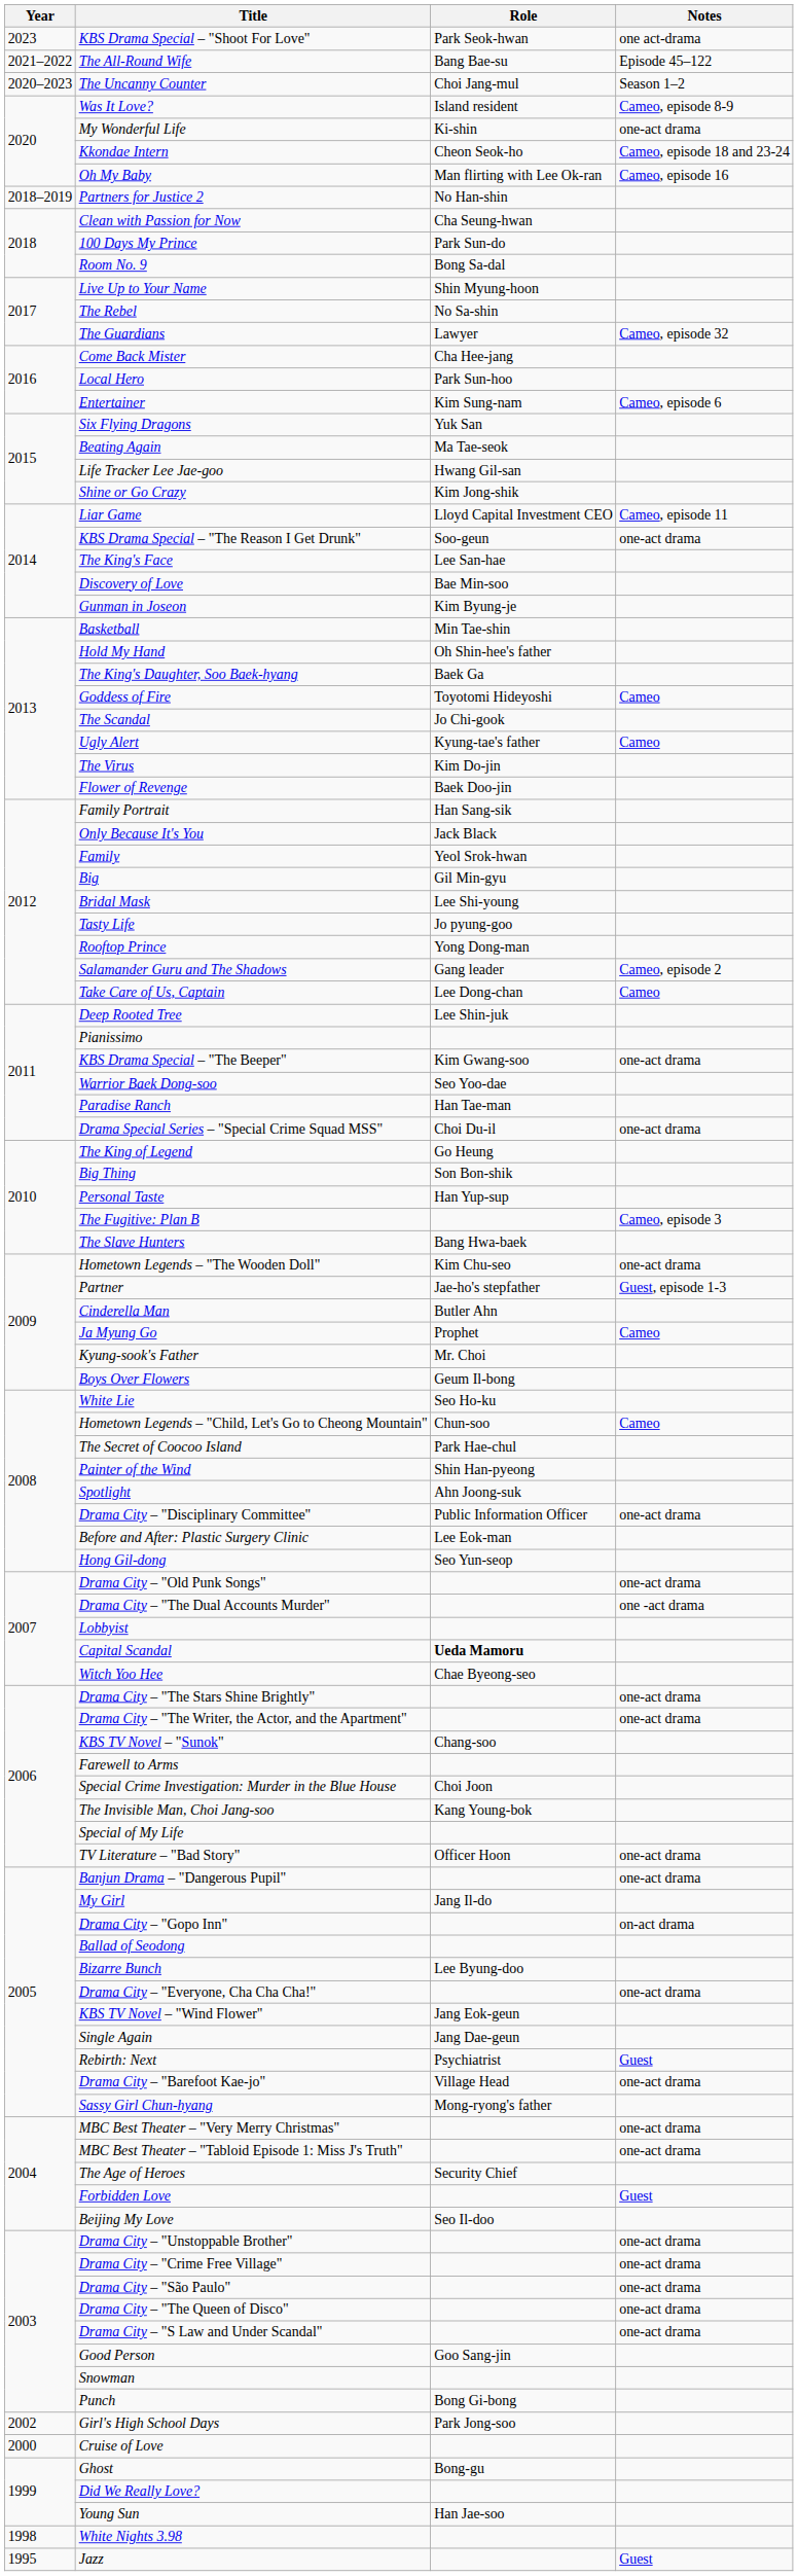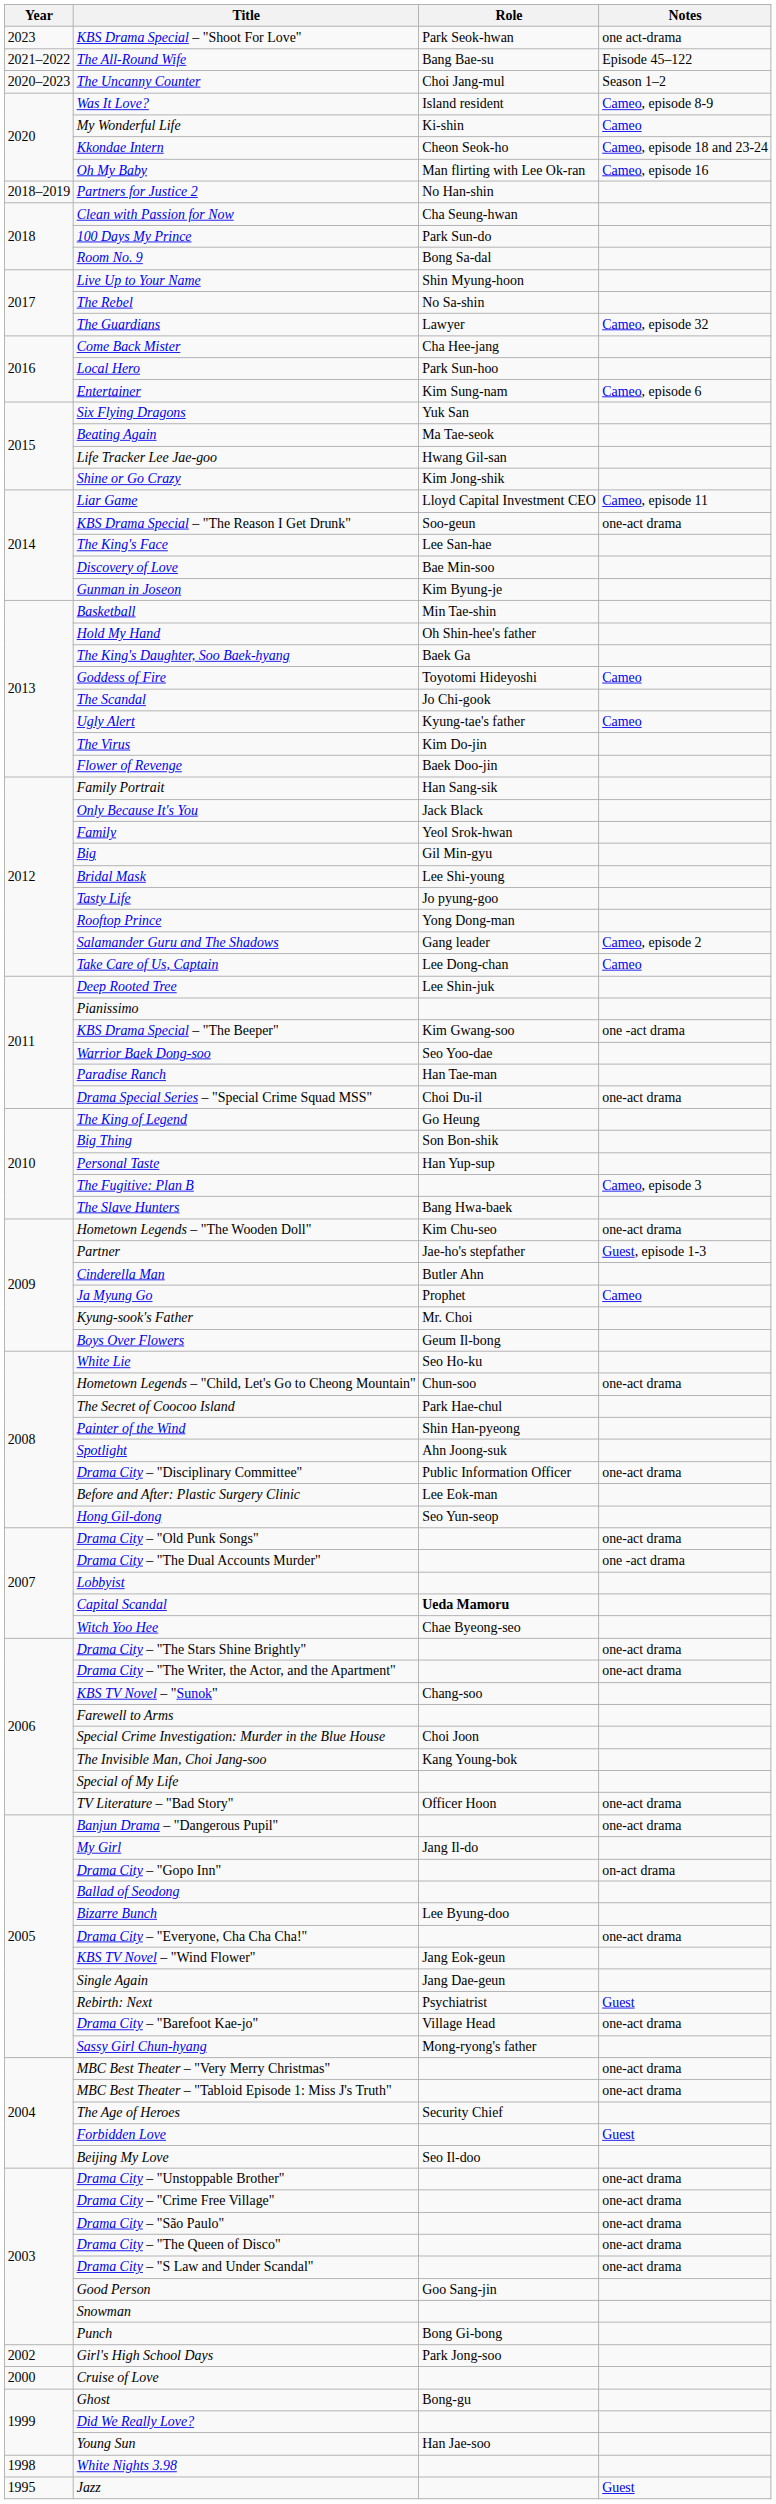My Wonderful Life | Notes: one-act drama -> Cameo
KBS Drama Special – "The Beeper" | Notes: one-act drama -> one -act drama
Hometown Legends – "Child, Let's Go to Cheong Mountain" | Notes: Cameo -> one-act drama
